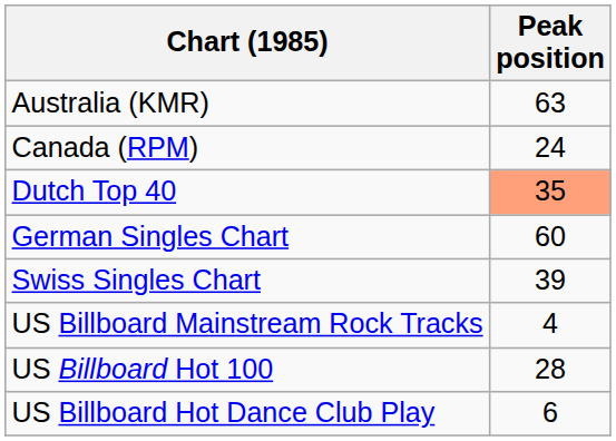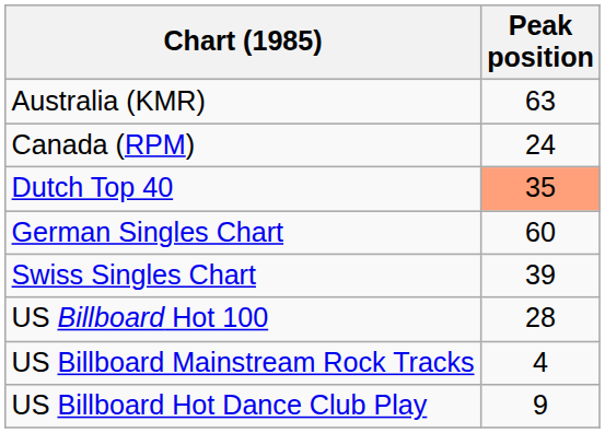rows swapped: US Billboard Hot 100 <-> US Billboard Mainstream Rock Tracks
US Billboard Hot Dance Club Play | Peak position: 6 -> 9
